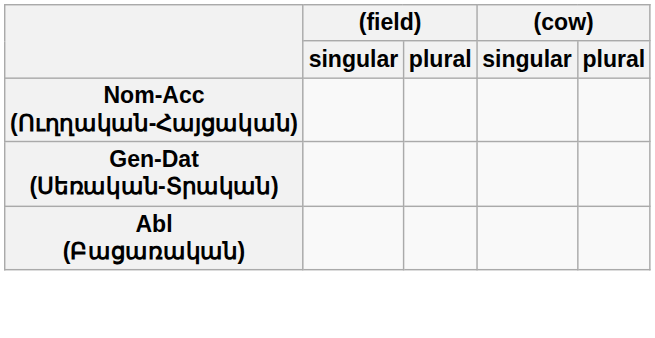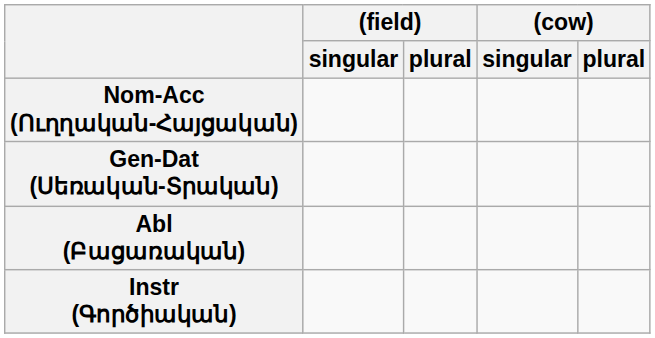+ row: Instr (Գործիական)
